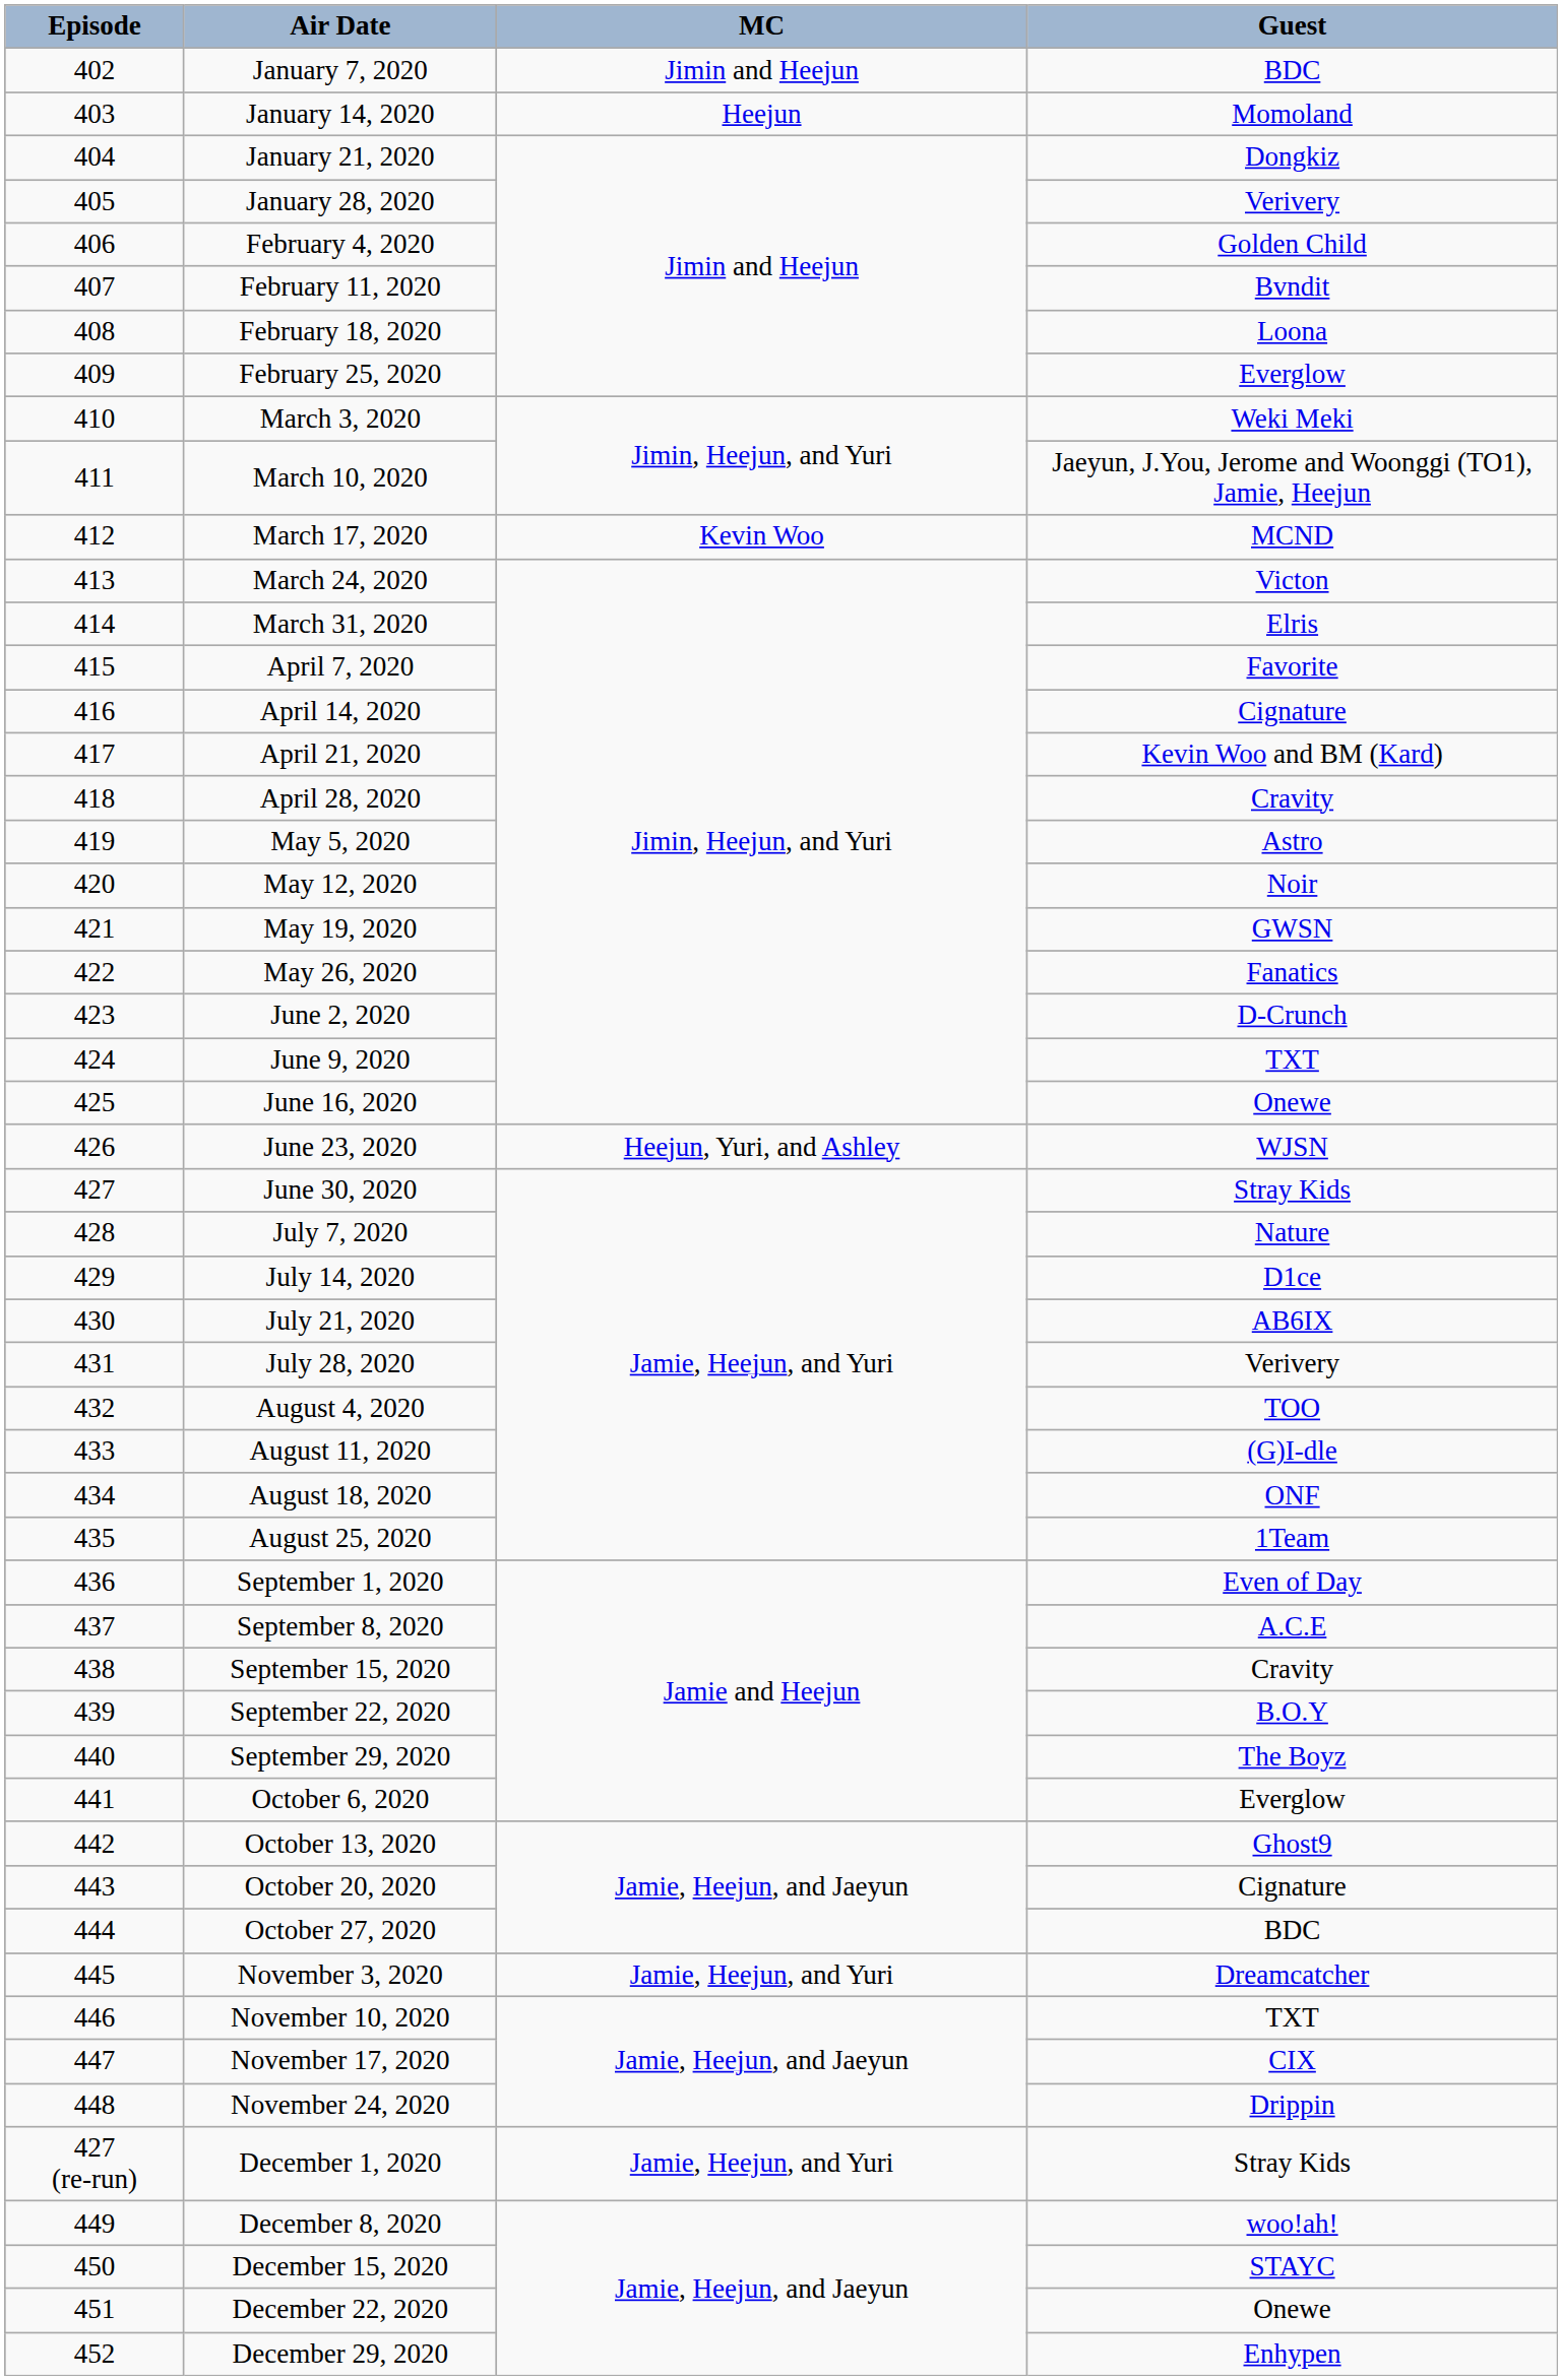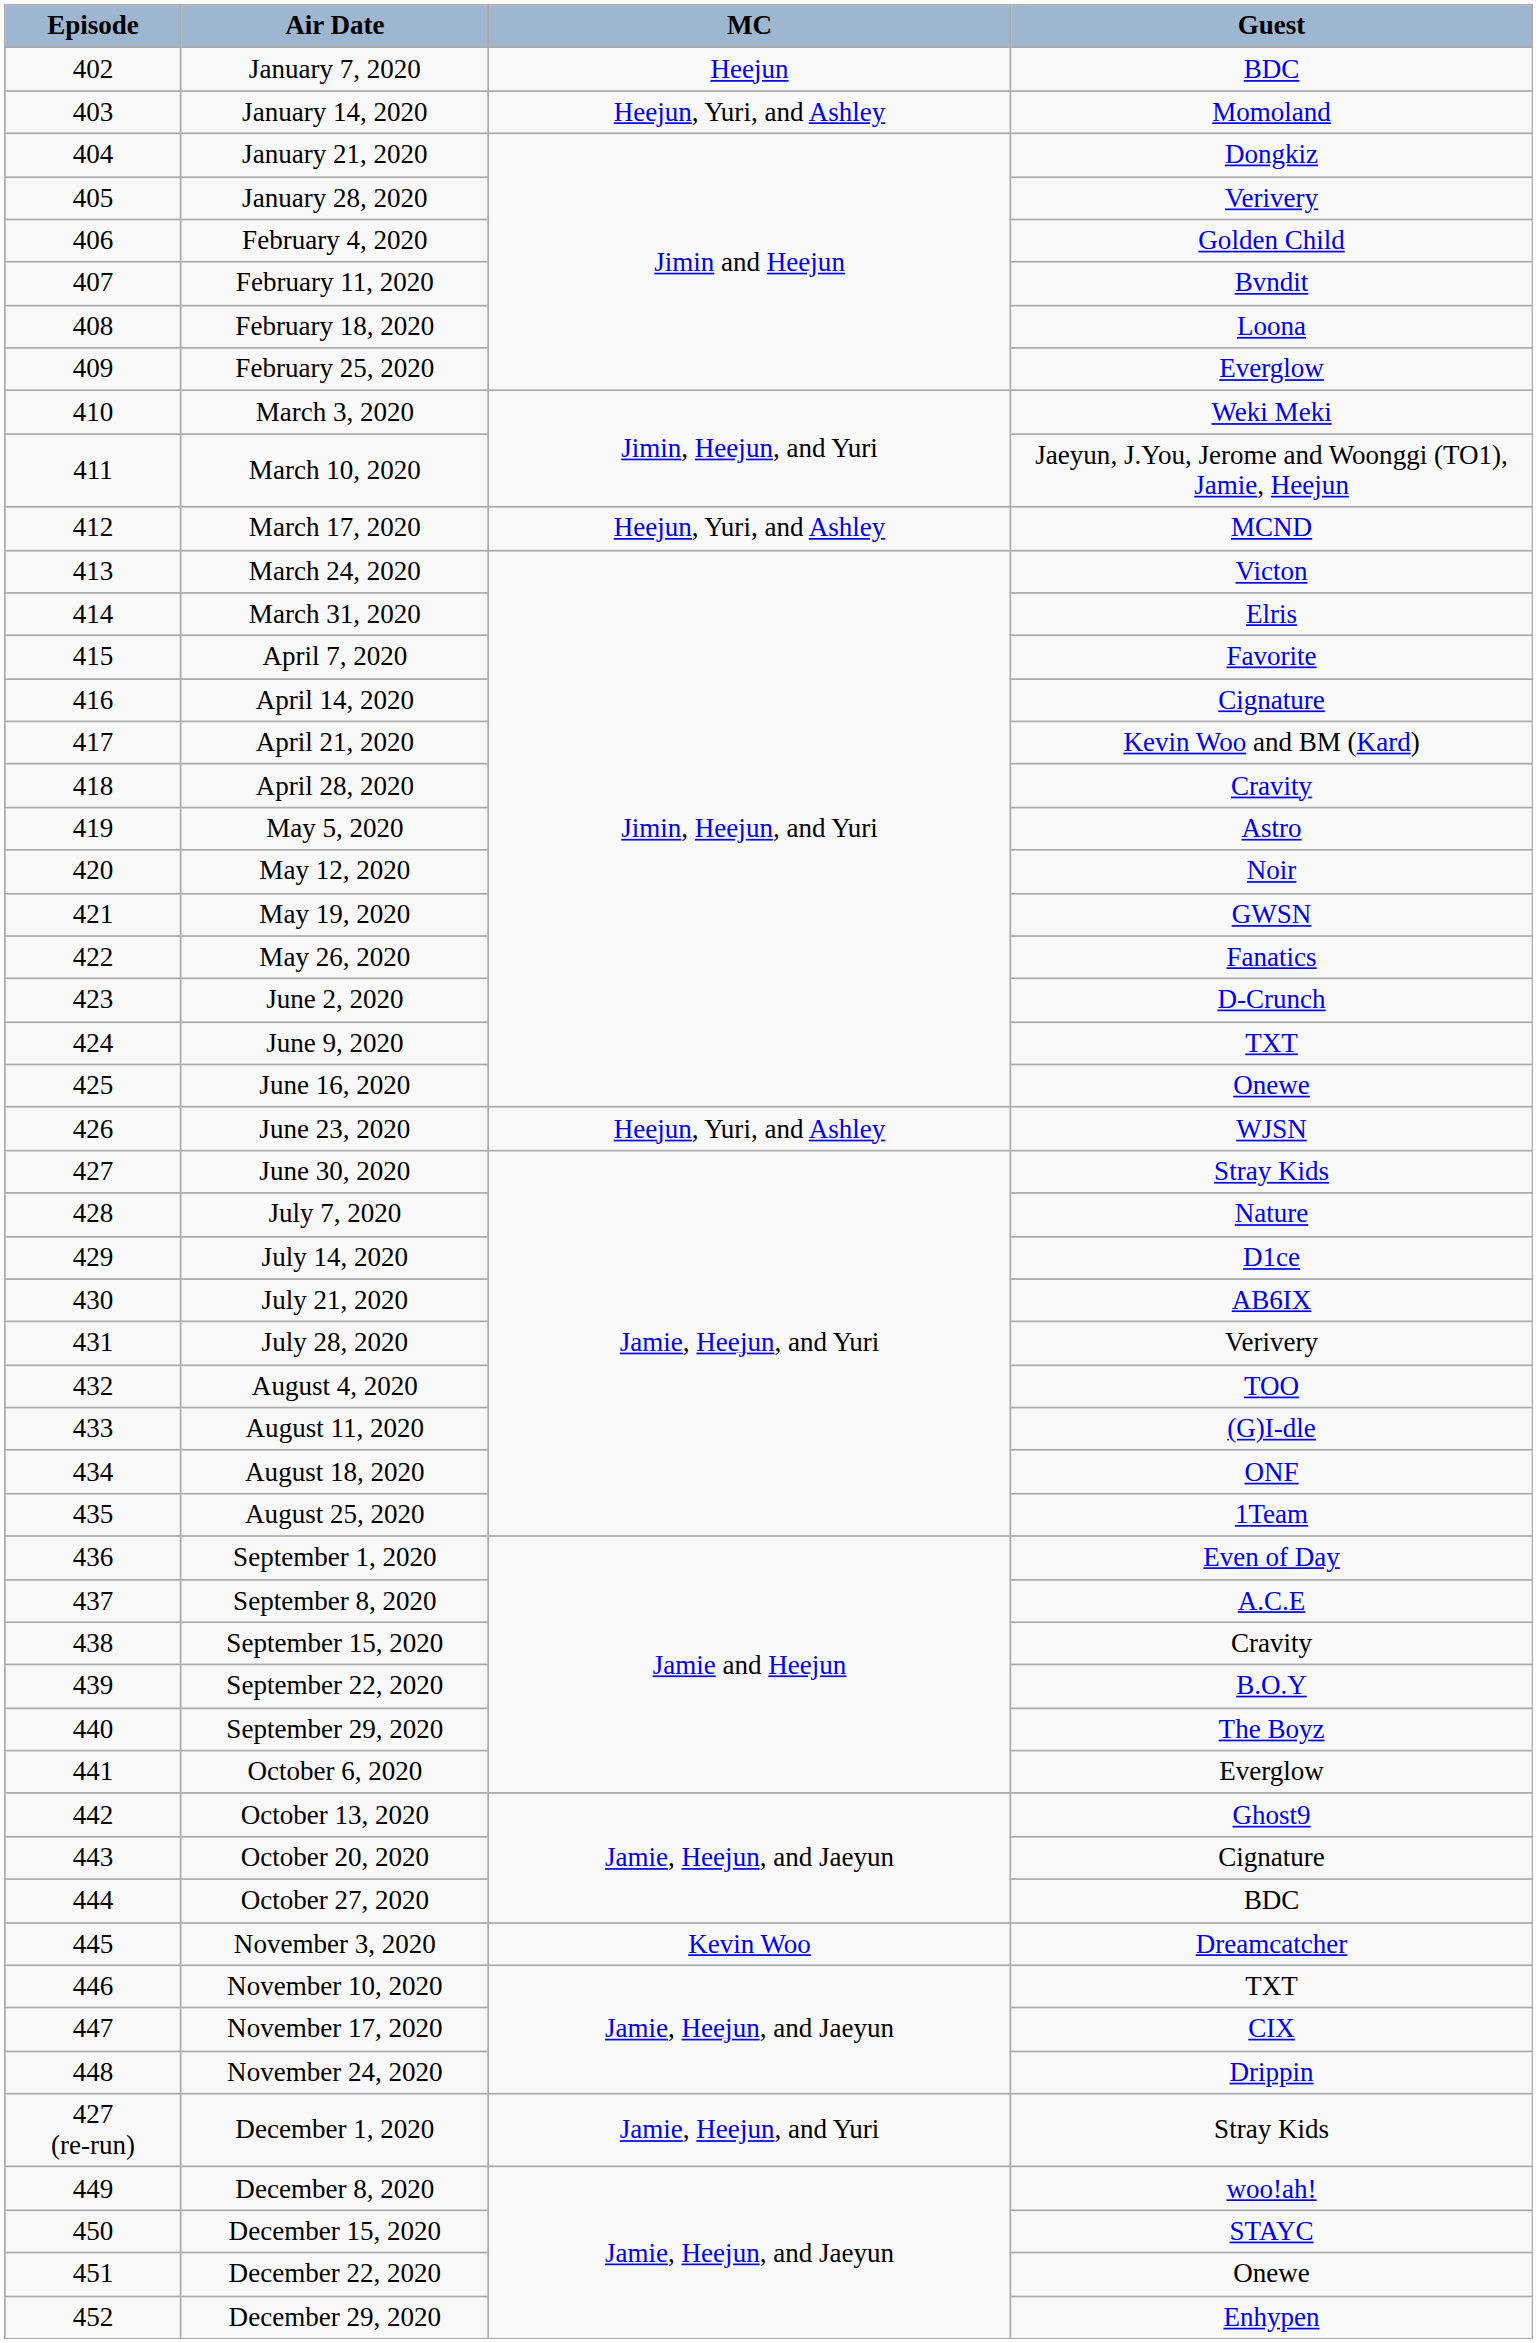January 7, 2020 | MC: Jimin and Heejun -> Heejun
January 14, 2020 | MC: Heejun -> Heejun, Yuri, and Ashley
March 17, 2020 | MC: Kevin Woo -> Heejun, Yuri, and Ashley
November 3, 2020 | MC: Jamie, Heejun, and Yuri -> Kevin Woo
